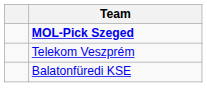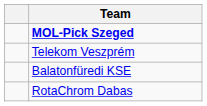+ row: RotaChrom Dabas
